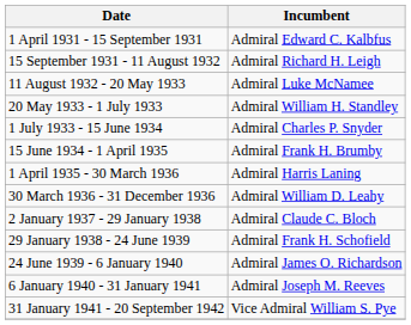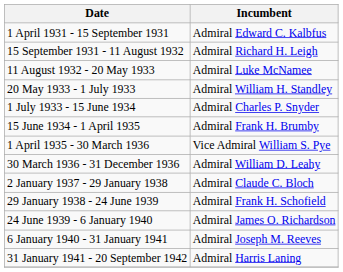1 April 1935 - 30 March 1936 | Incumbent: Admiral Harris Laning -> Vice Admiral William S. Pye
31 January 1941 - 20 September 1942 | Incumbent: Vice Admiral William S. Pye -> Admiral Harris Laning
